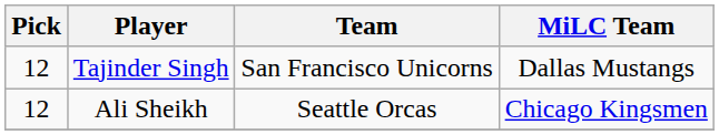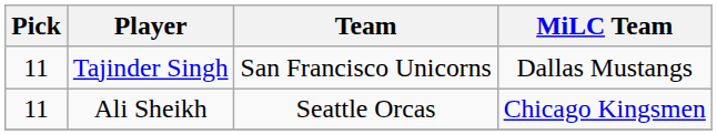Tajinder Singh | Pick: 12 -> 11
Ali Sheikh | Pick: 12 -> 11
